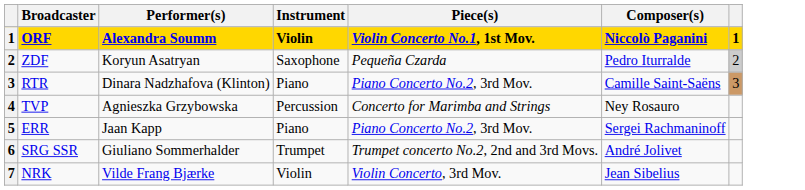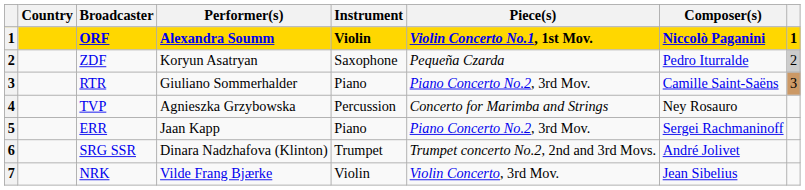+ column: Country
RTR | Performer(s): Dinara Nadzhafova (Klinton) -> Giuliano Sommerhalder
SRG SSR | Performer(s): Giuliano Sommerhalder -> Dinara Nadzhafova (Klinton)
